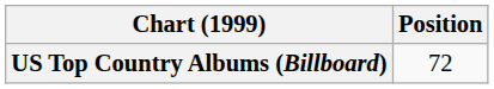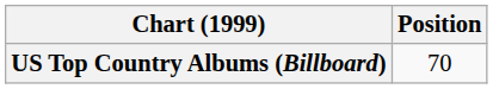US Top Country Albums (Billboard) | Position: 72 -> 70
